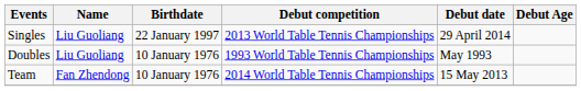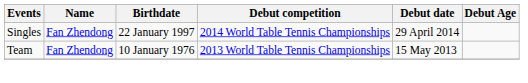Singles | Name: Liu Guoliang -> Fan Zhendong
Singles | Debut competition: 2013 World Table Tennis Championships -> 2014 World Table Tennis Championships
- row: Doubles | Liu Guoliang | 10 January 1976 | 1993 World Table Tennis Championships | May 1993
Team | Debut competition: 2014 World Table Tennis Championships -> 2013 World Table Tennis Championships
